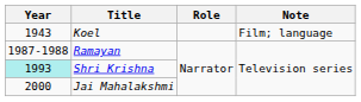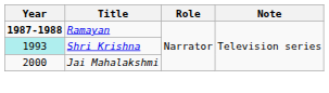- row: 1943 | Koel | Film; language
Ramayan | Year: normal -> bold
